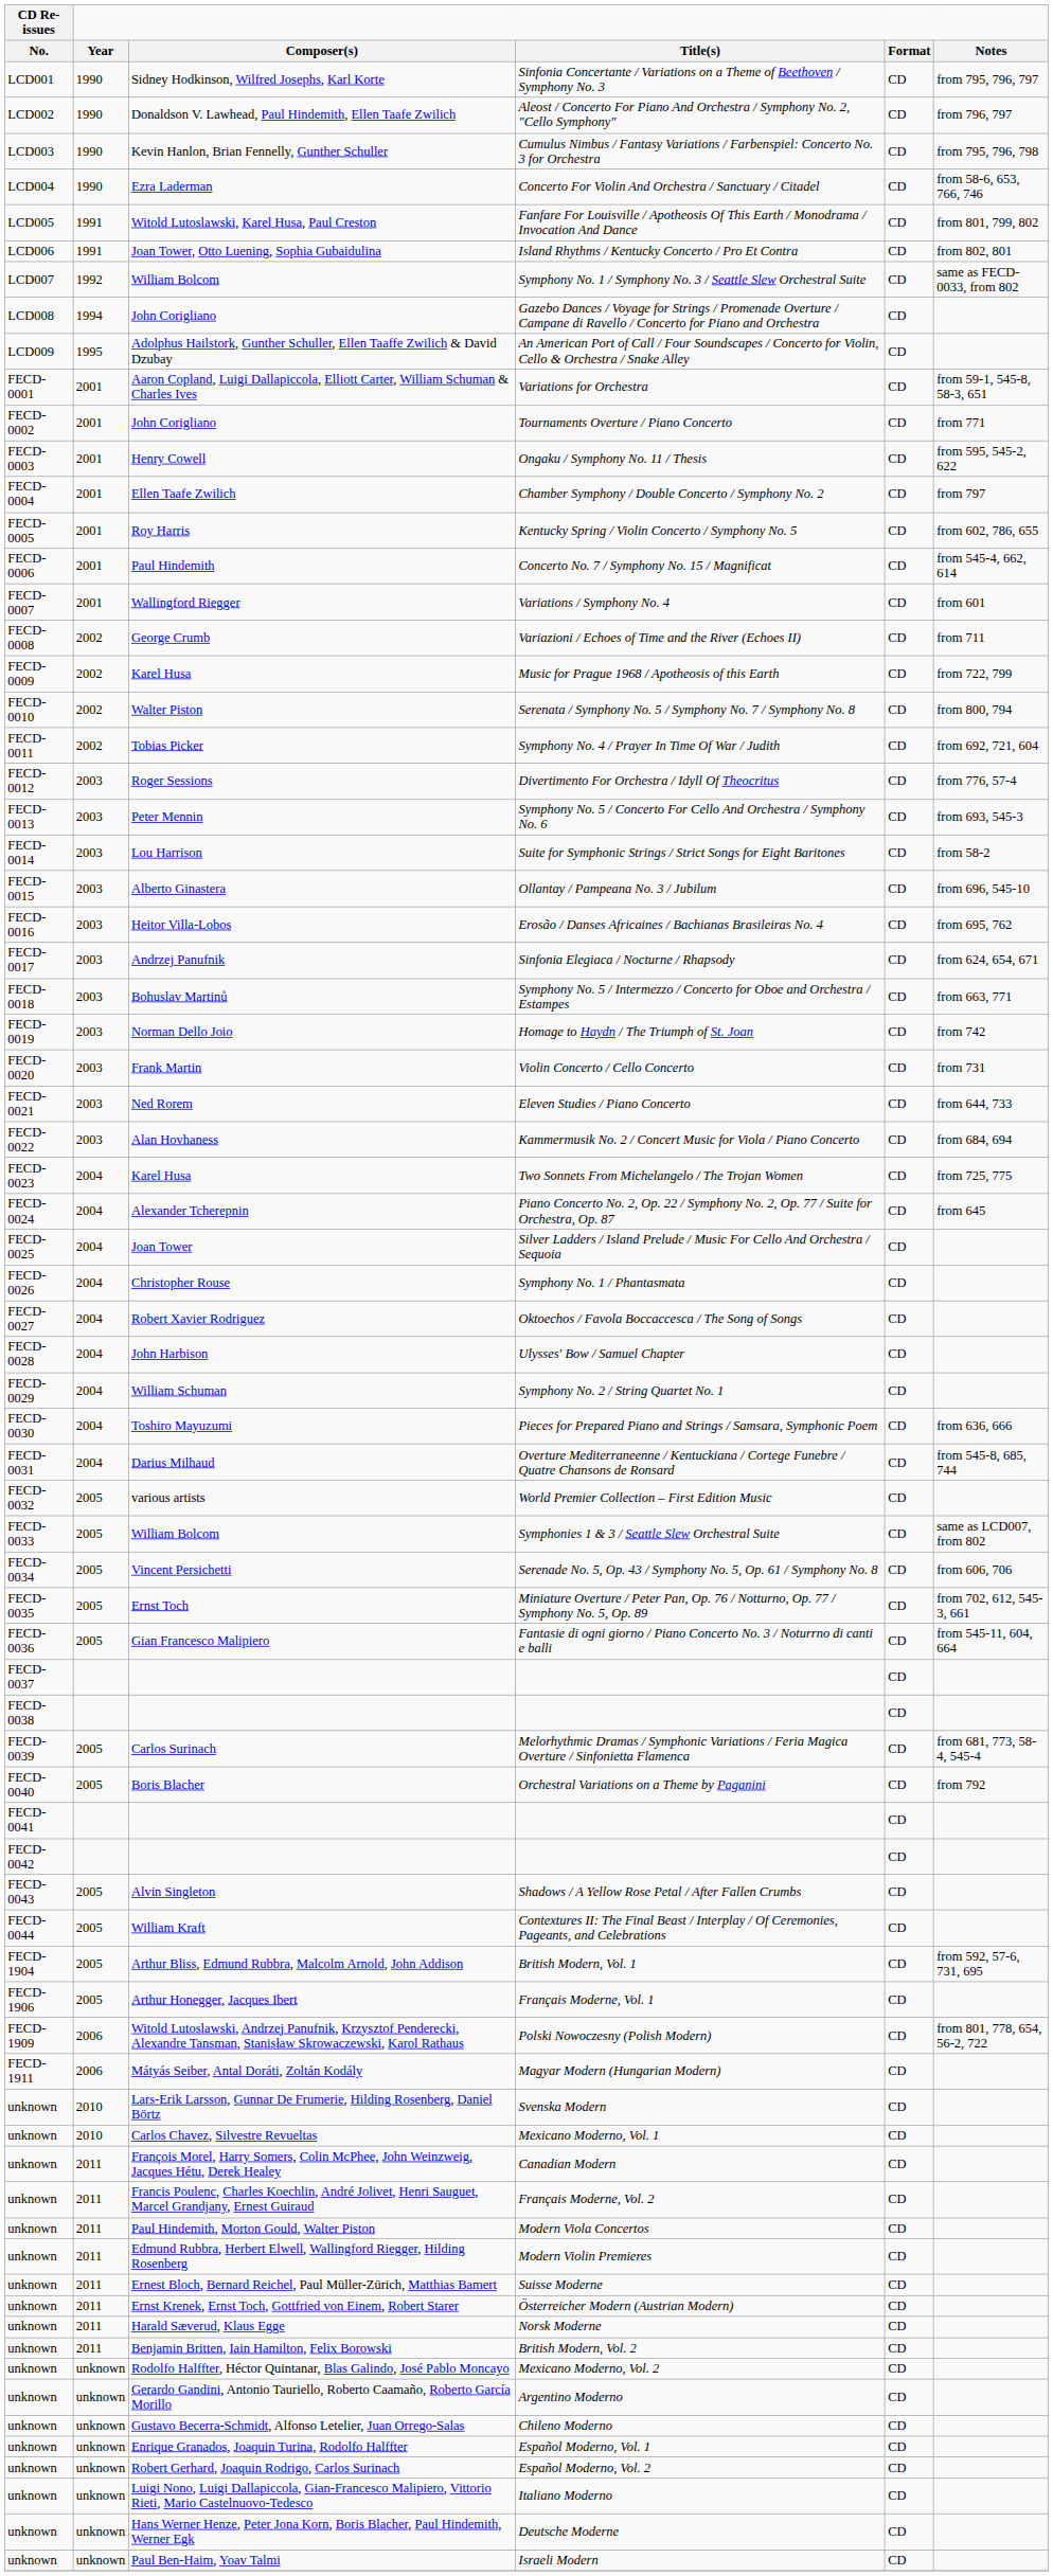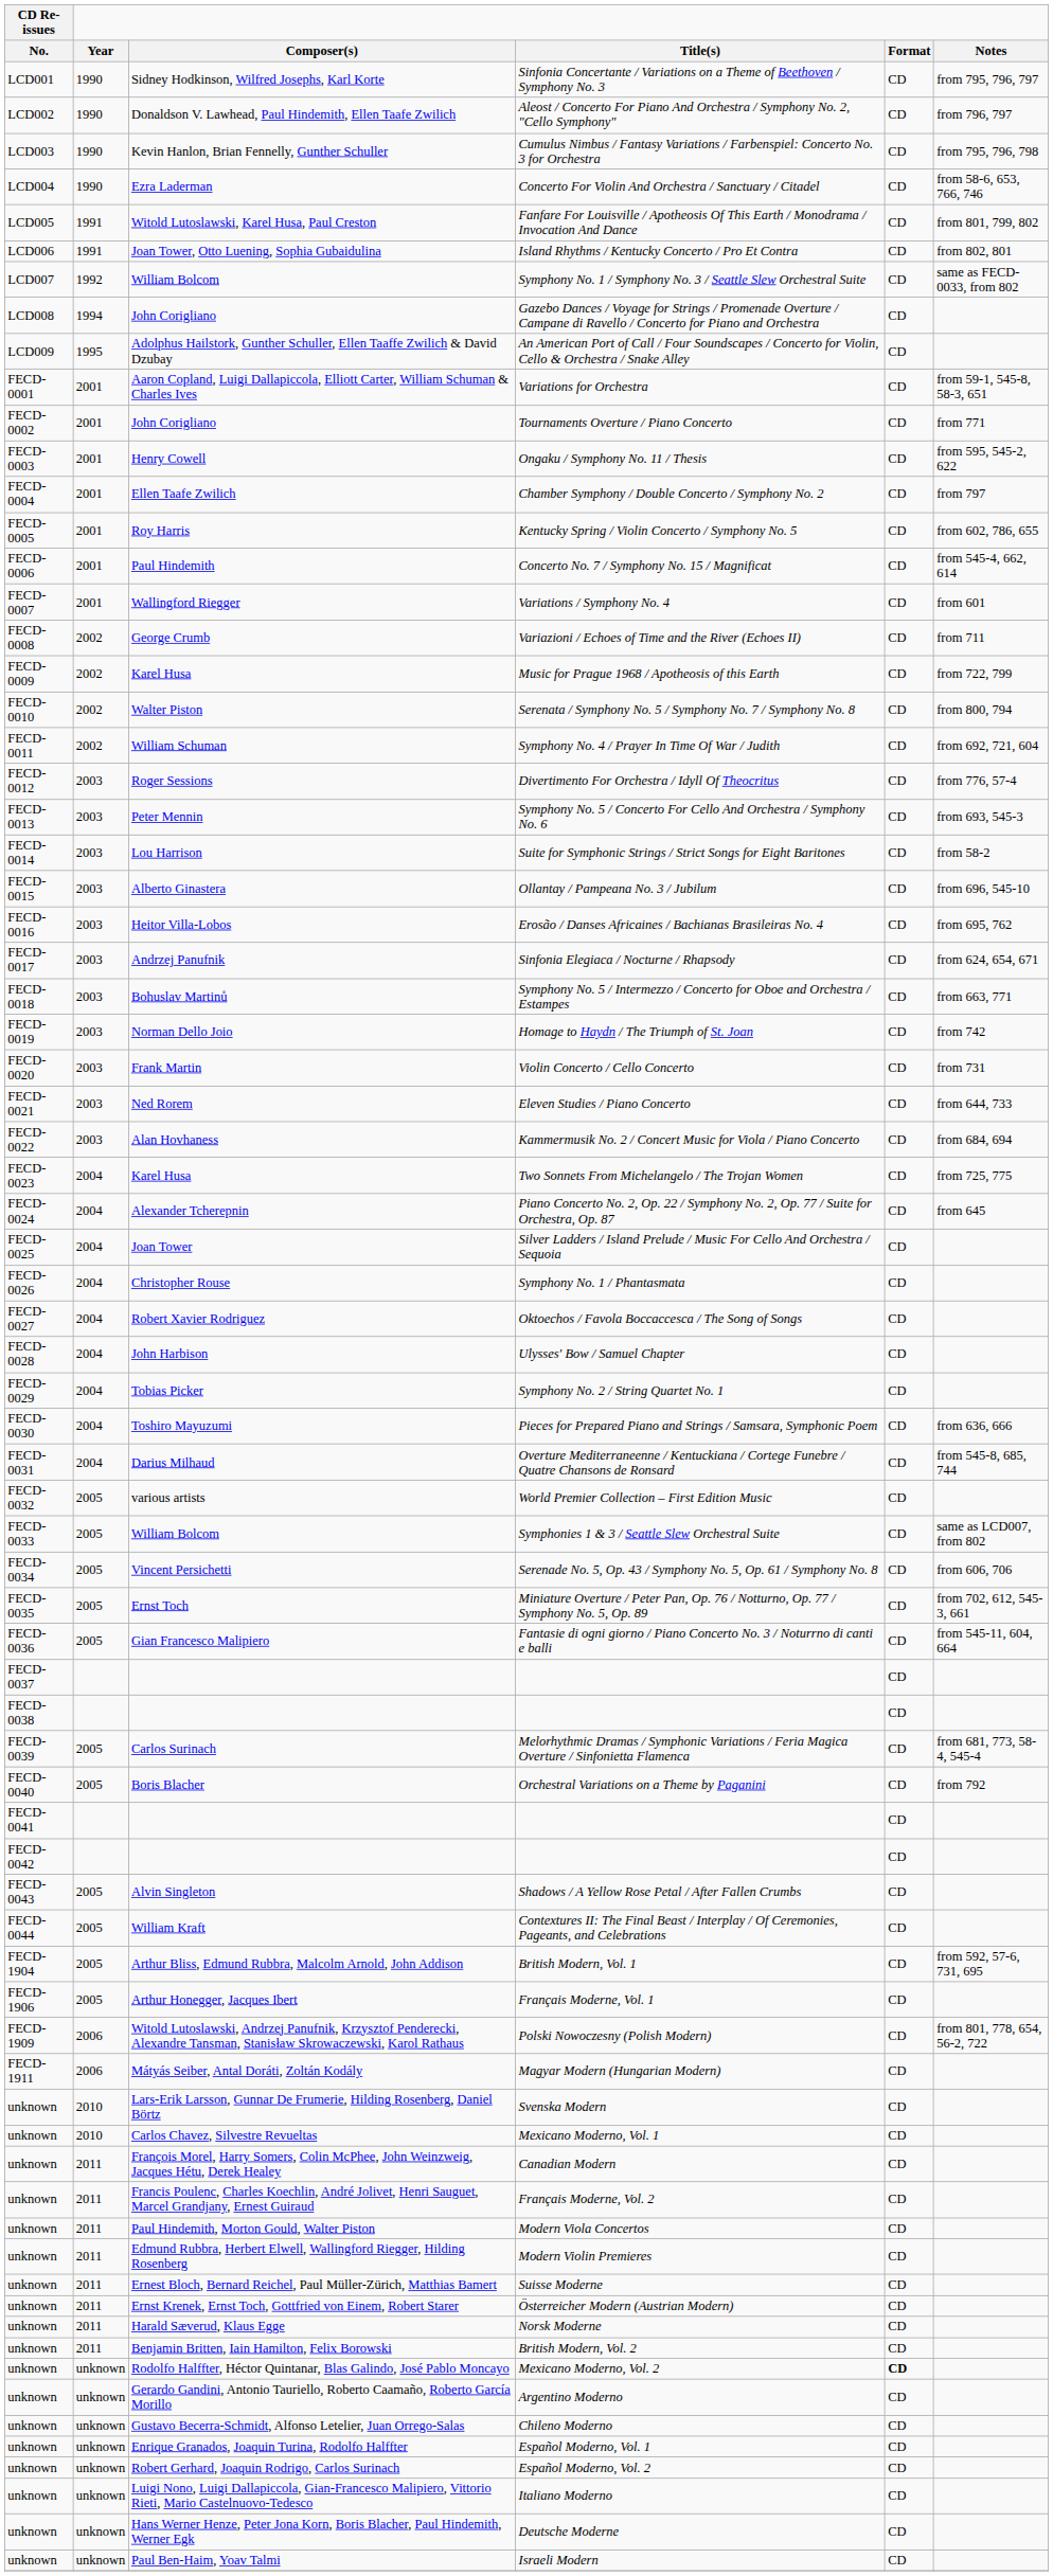Symphony No. 4 / Prayer In Time Of War / Judith | Composer(s): Tobias Picker -> William Schuman
Symphony No. 2 / String Quartet No. 1 | Composer(s): William Schuman -> Tobias Picker
Mexicano Moderno, Vol. 2 | Format: normal -> bold
